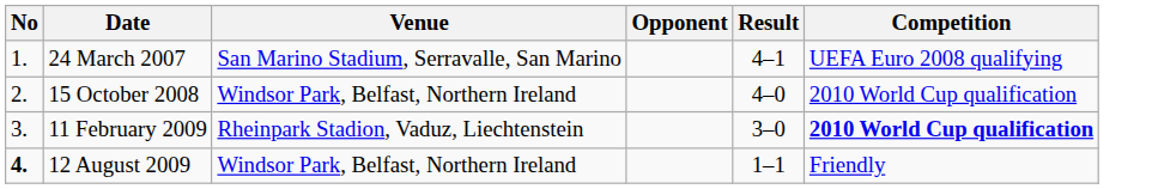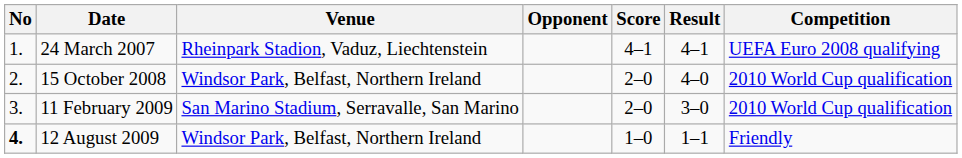+ column: Score | 4–1 | 2–0 | 2–0 | 1–0
24 March 2007 | Venue: San Marino Stadium, Serravalle, San Marino -> Rheinpark Stadion, Vaduz, Liechtenstein
11 February 2009 | Venue: Rheinpark Stadion, Vaduz, Liechtenstein -> San Marino Stadium, Serravalle, San Marino
11 February 2009 | Competition: bold -> normal
